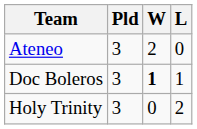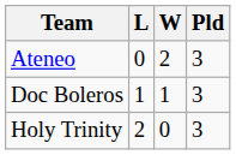columns swapped: Pld <-> L
Doc Boleros | W: bold -> normal
